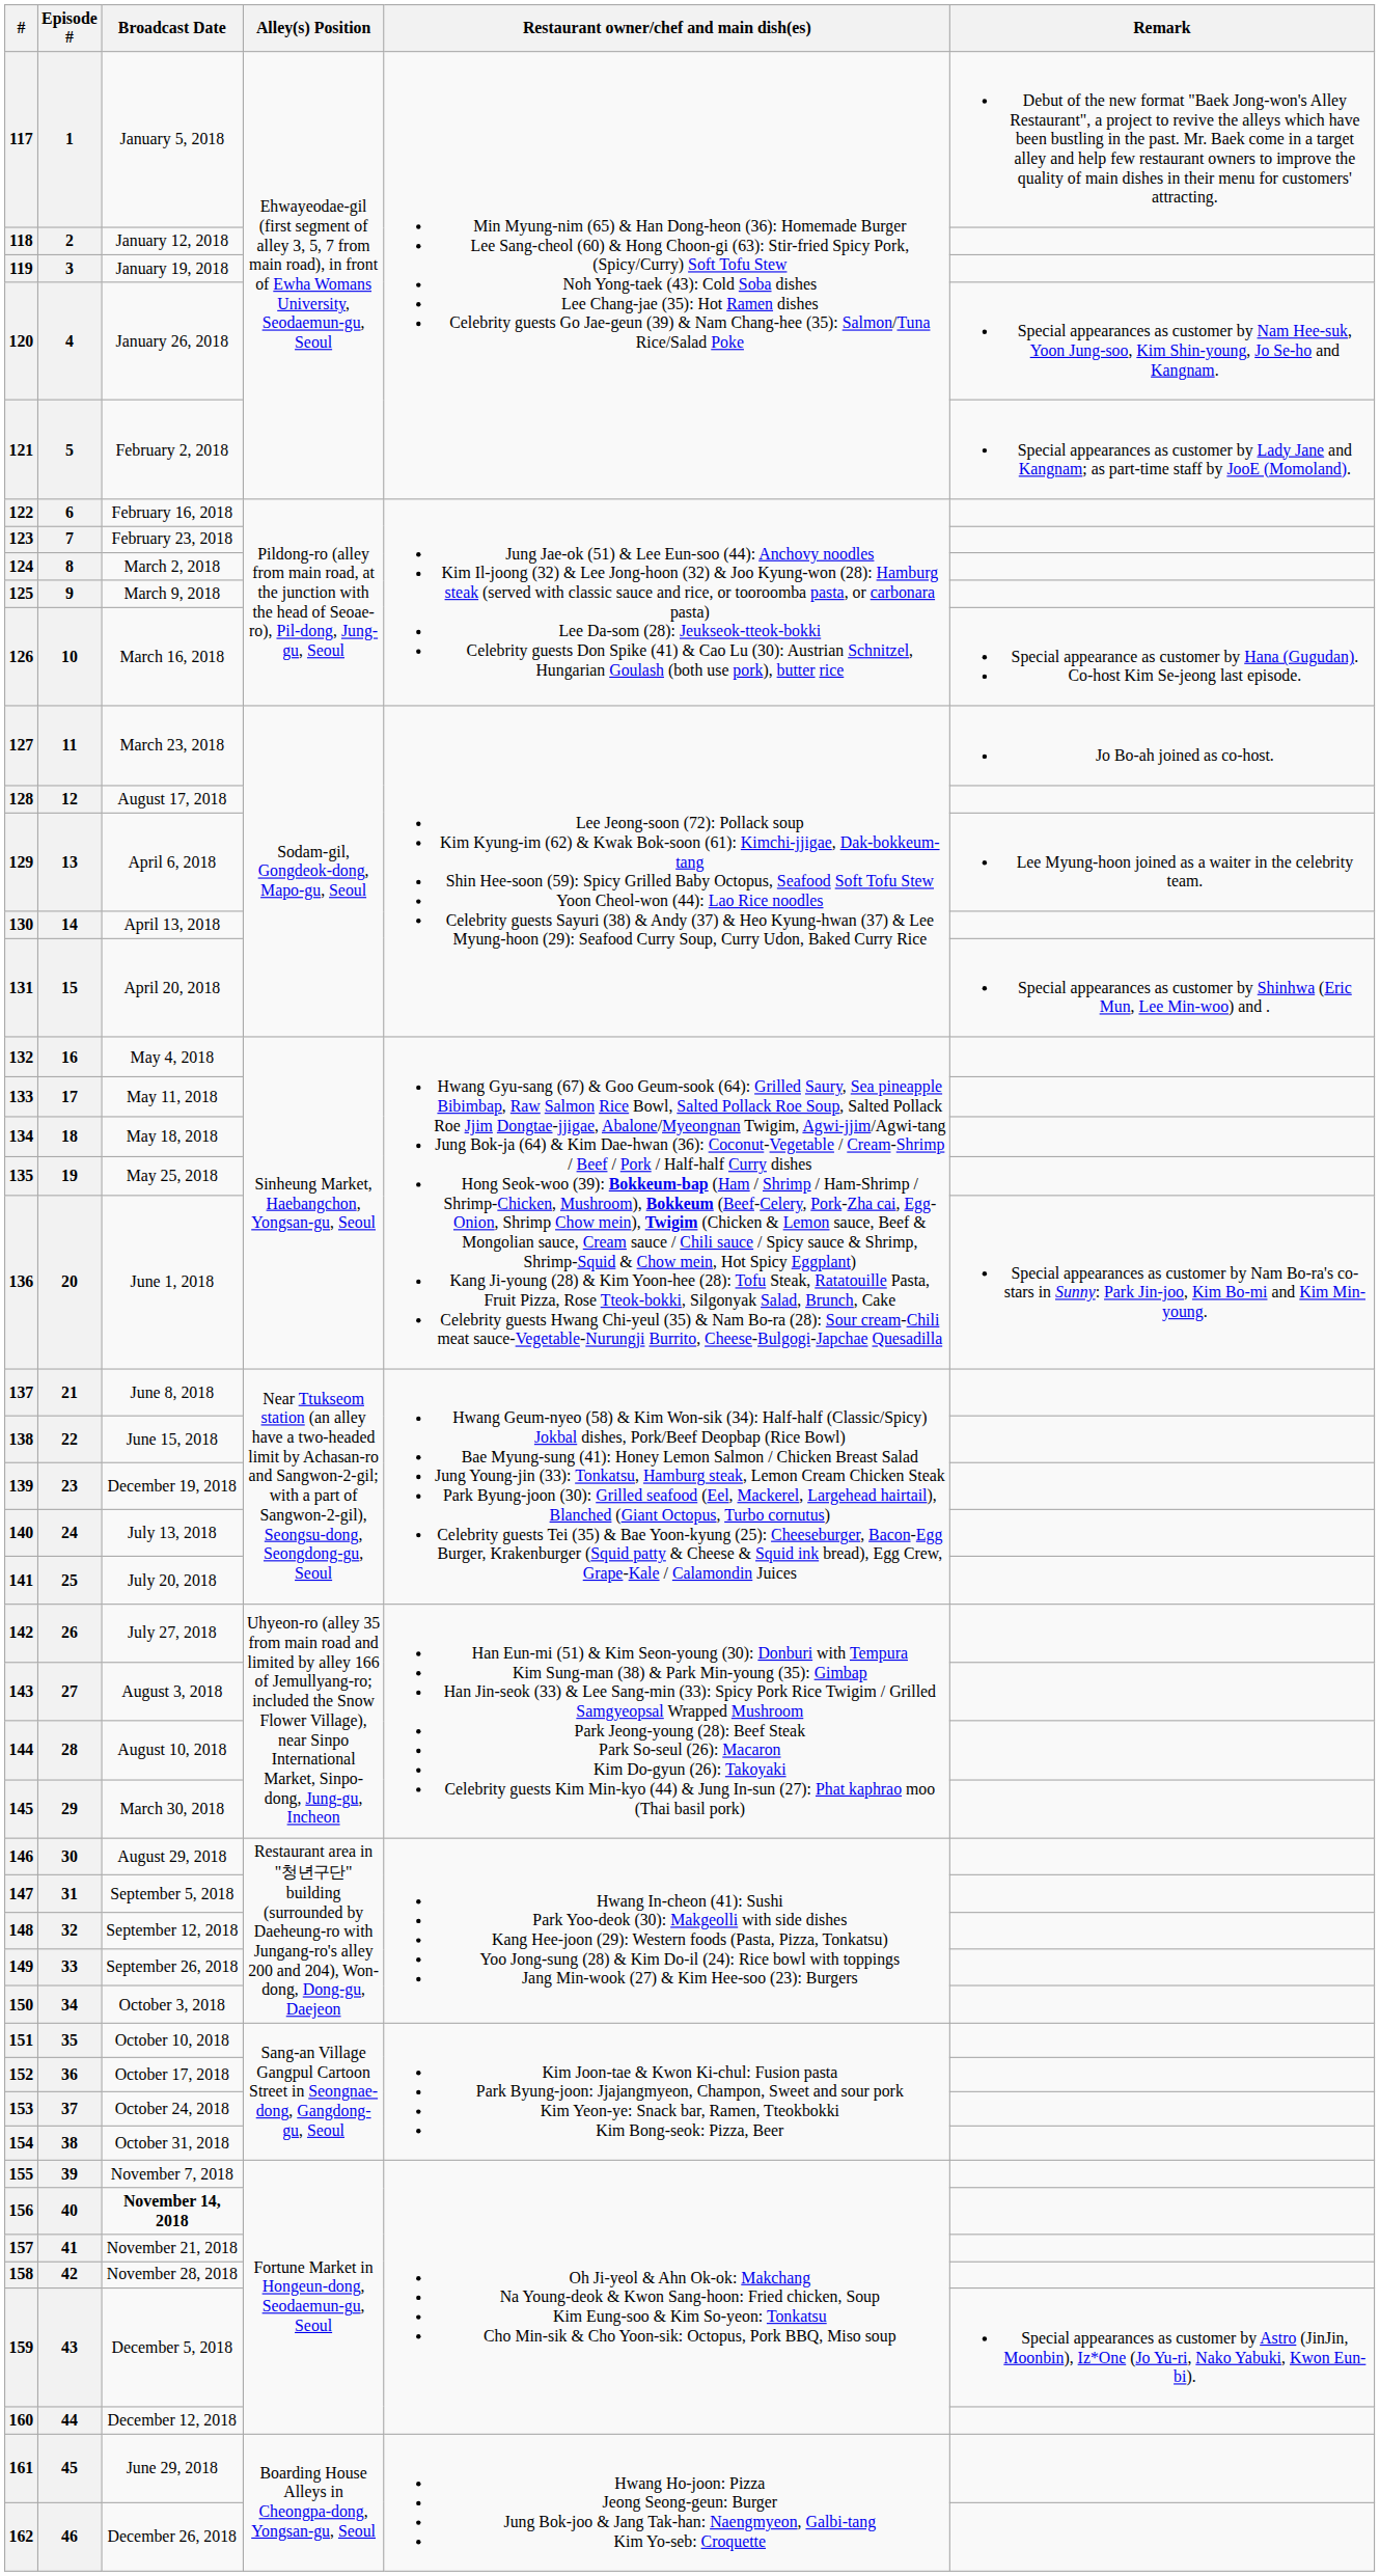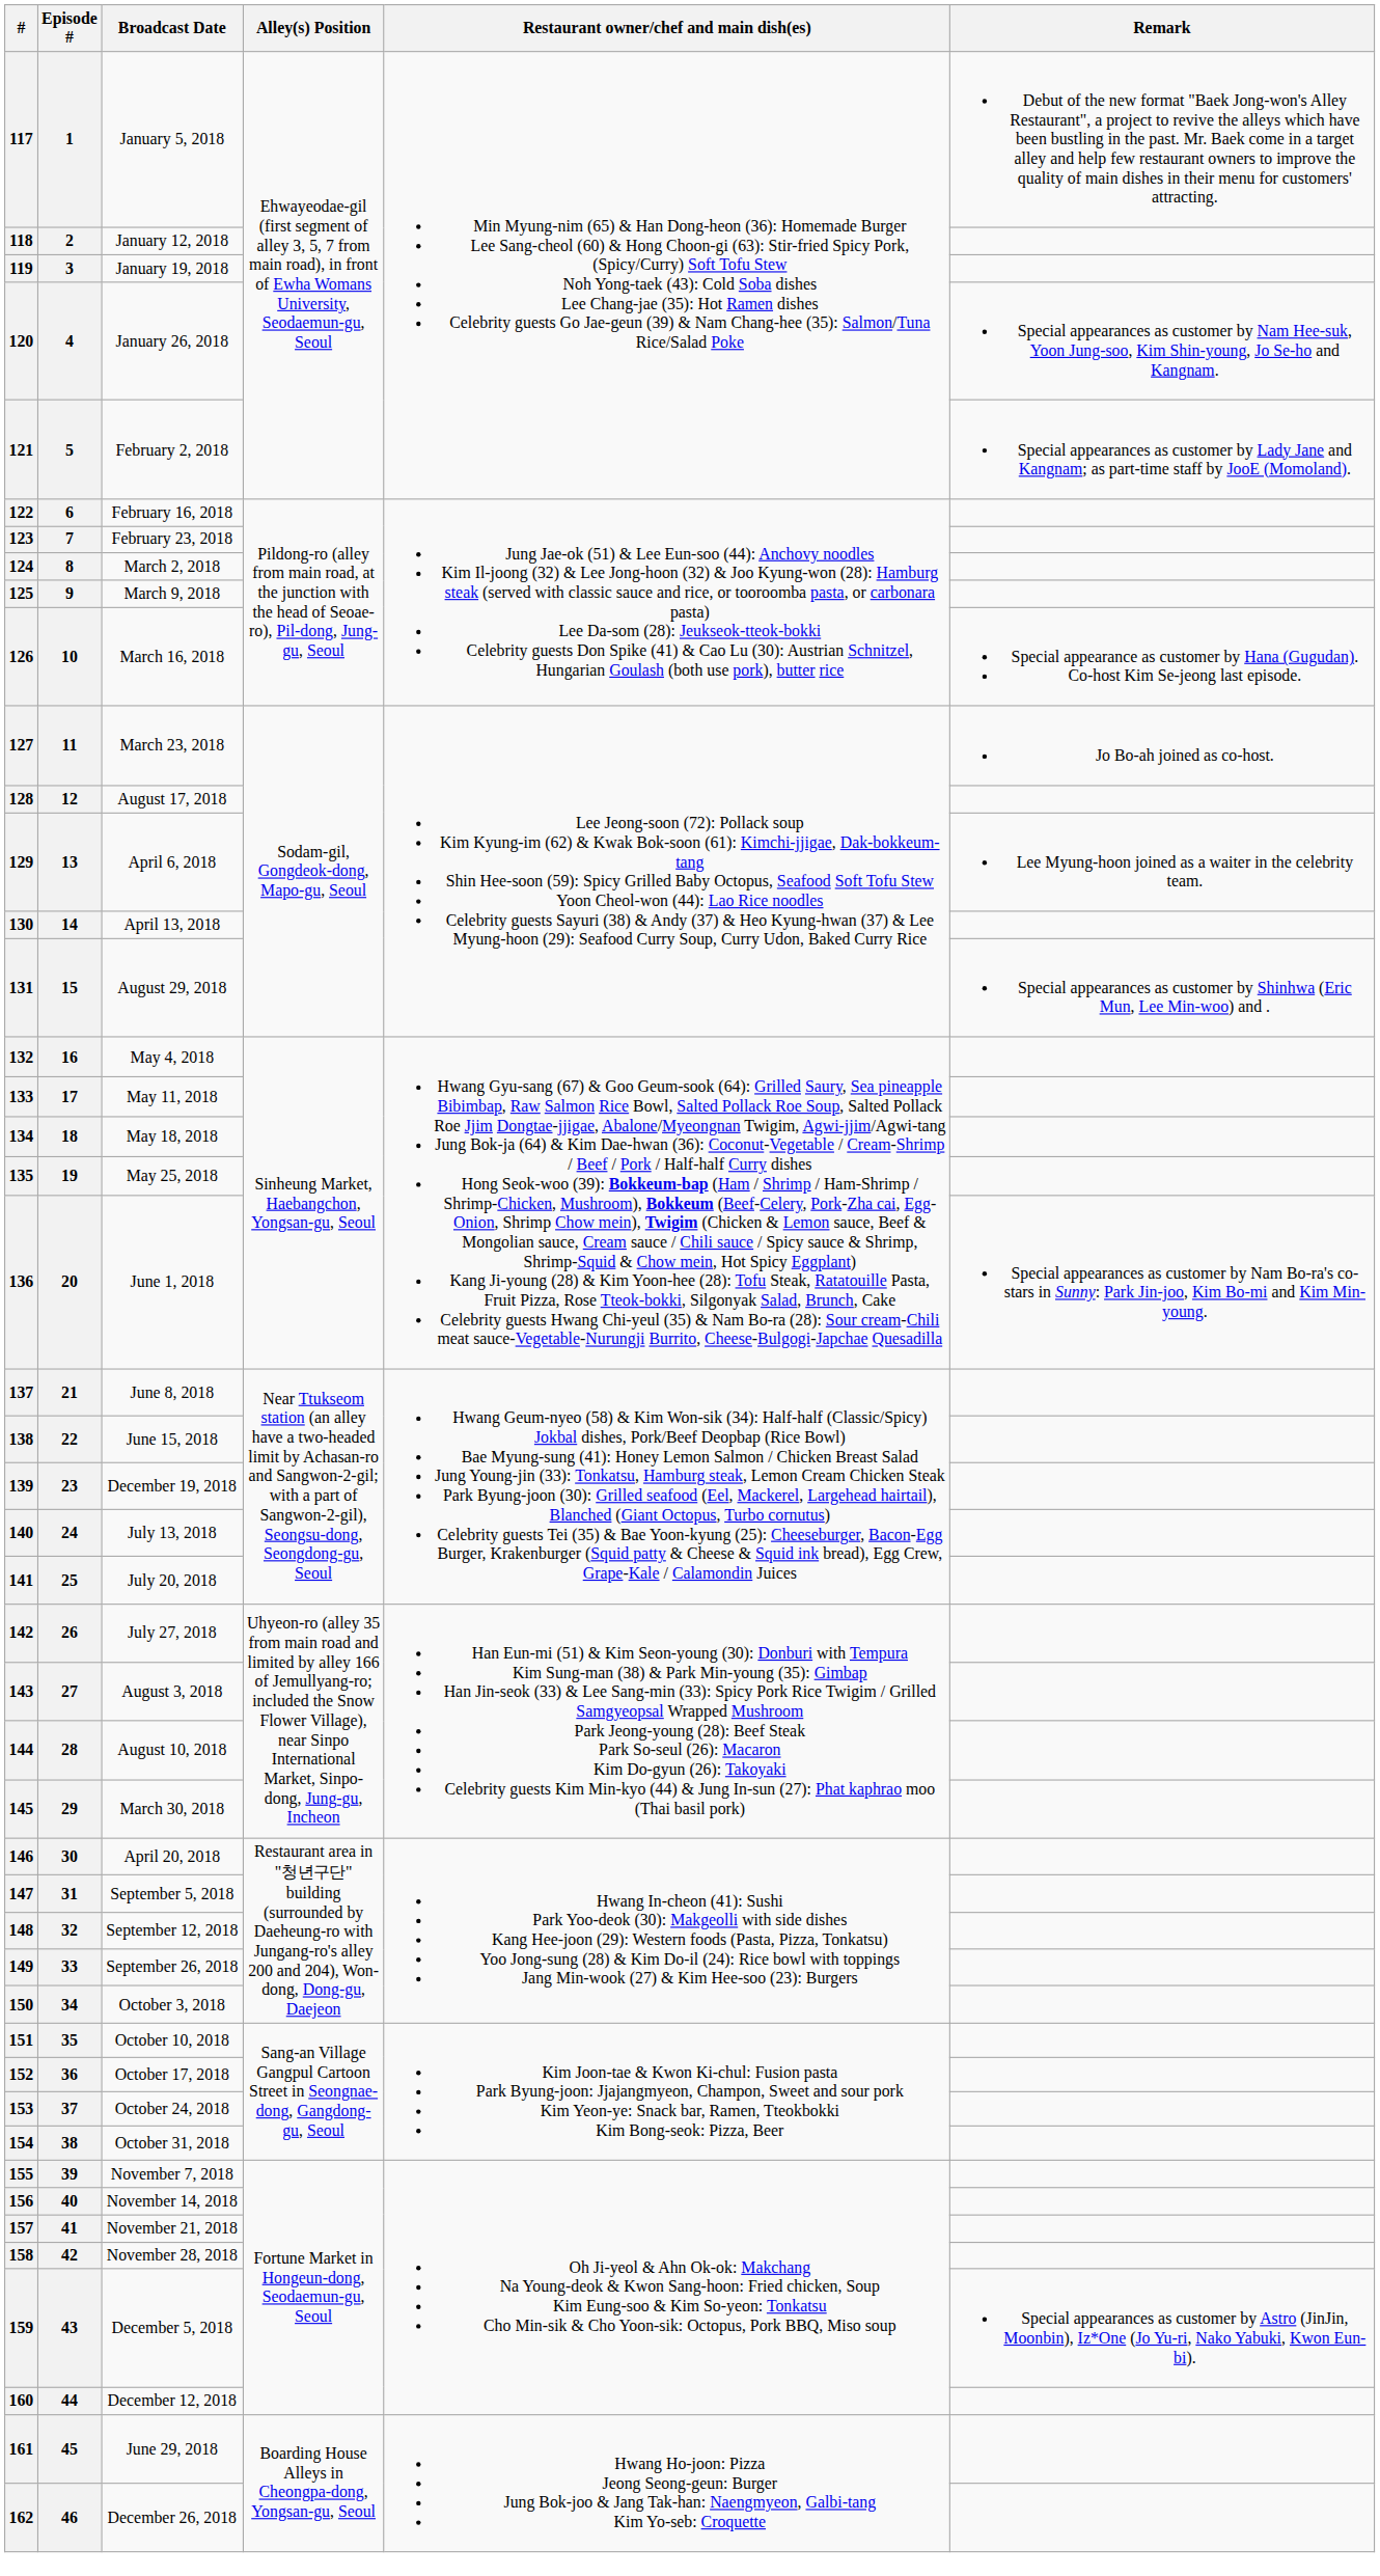131 | Broadcast Date: April 20, 2018 -> August 29, 2018
146 | Broadcast Date: August 29, 2018 -> April 20, 2018
156 | Broadcast Date: bold -> normal
